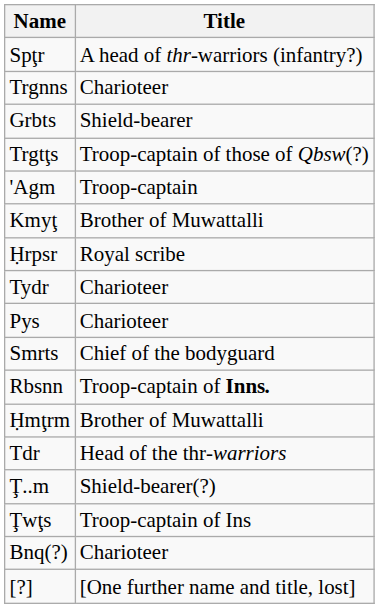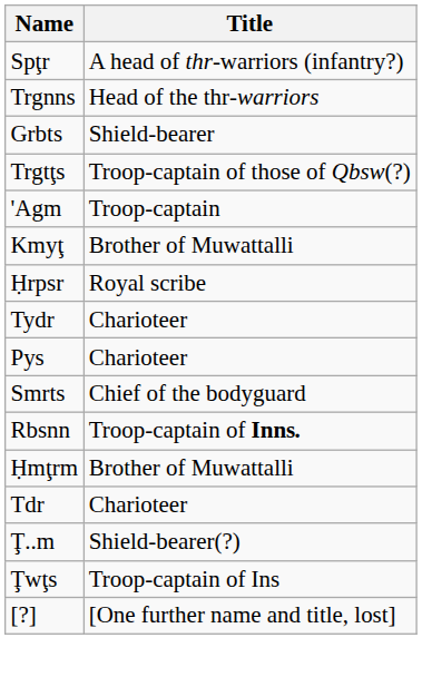Trgnns | Title: Charioteer -> Head of the thr-warriors
Tdr | Title: Head of the thr-warriors -> Charioteer
- row: Bnq(?) | Charioteer
